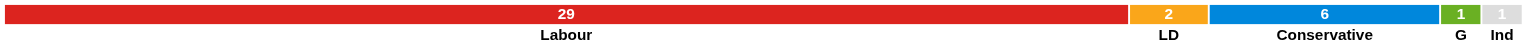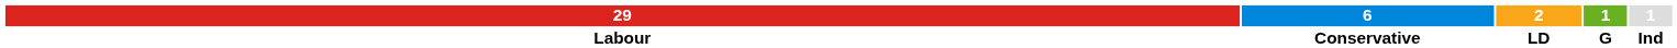columns swapped: 6 <-> 2
